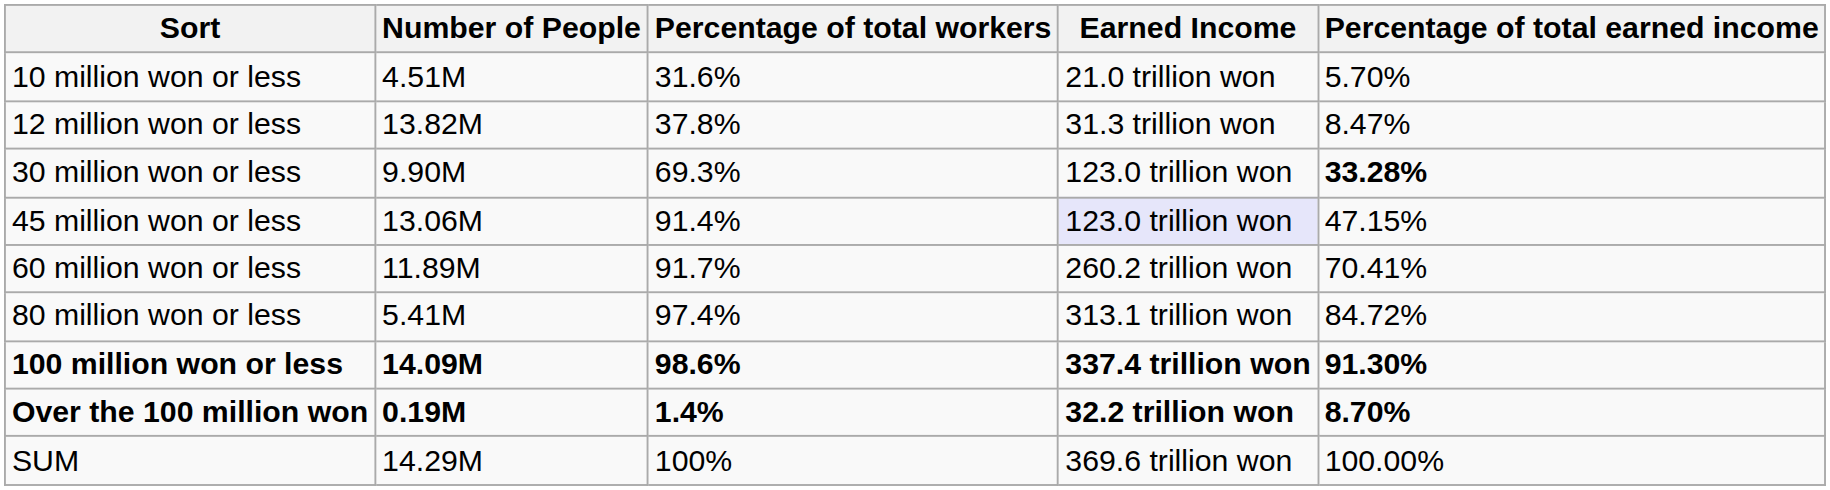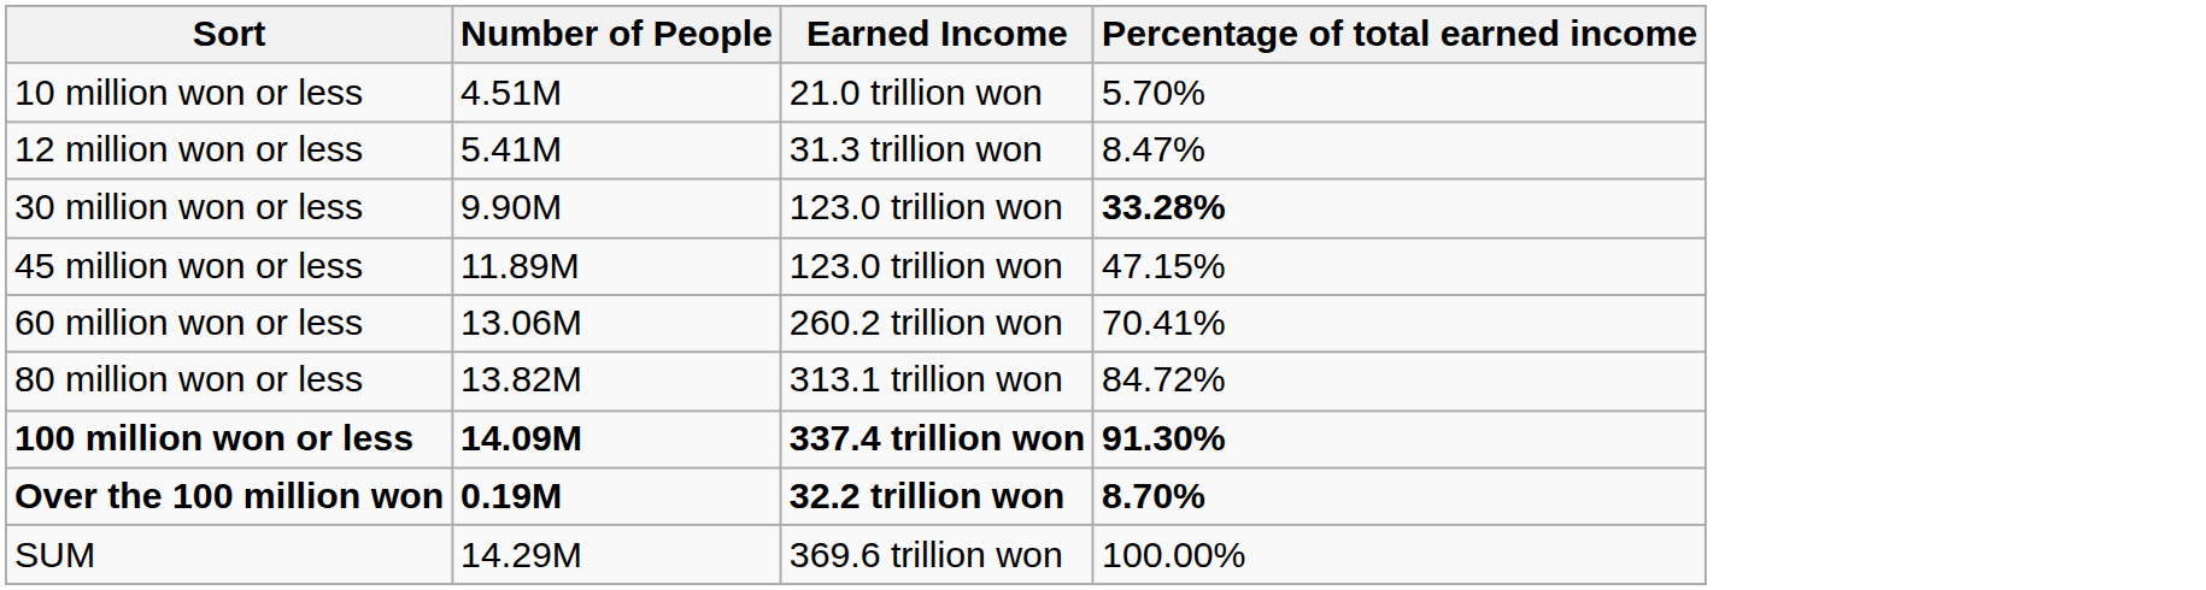- column: Percentage of total workers | 31.6% | 37.8% | 69.3% | 91.4% | 91.7% | 97.4% | 98.6% | 1.4% | 100%
12 million won or less | Number of People: 13.82M -> 5.41M
45 million won or less | Number of People: 13.06M -> 11.89M
45 million won or less | Earned Income: lavender background -> no background
60 million won or less | Number of People: 11.89M -> 13.06M
80 million won or less | Number of People: 5.41M -> 13.82M
